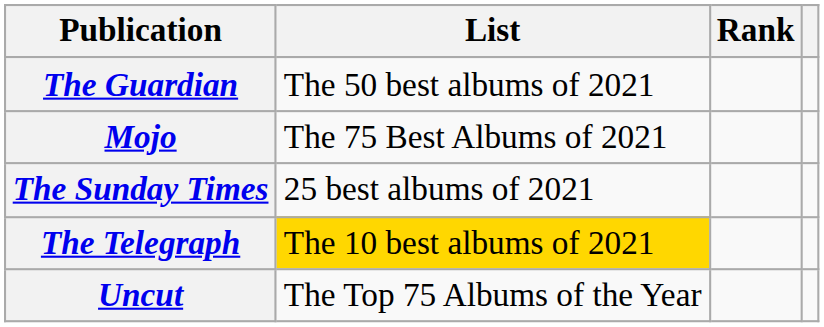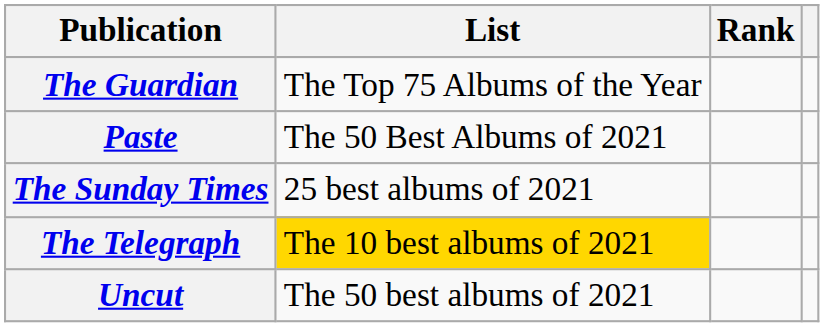The Guardian | List: The 50 best albums of 2021 -> The Top 75 Albums of the Year
- row: Mojo | The 75 Best Albums of 2021
+ row: Paste | The 50 Best Albums of 2021
Uncut | List: The Top 75 Albums of the Year -> The 50 best albums of 2021
